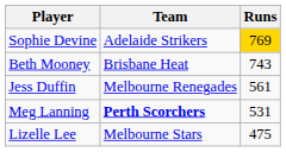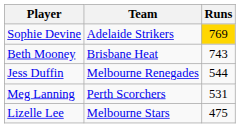Jess Duffin | Runs: 561 -> 544
Meg Lanning | Team: bold -> normal
